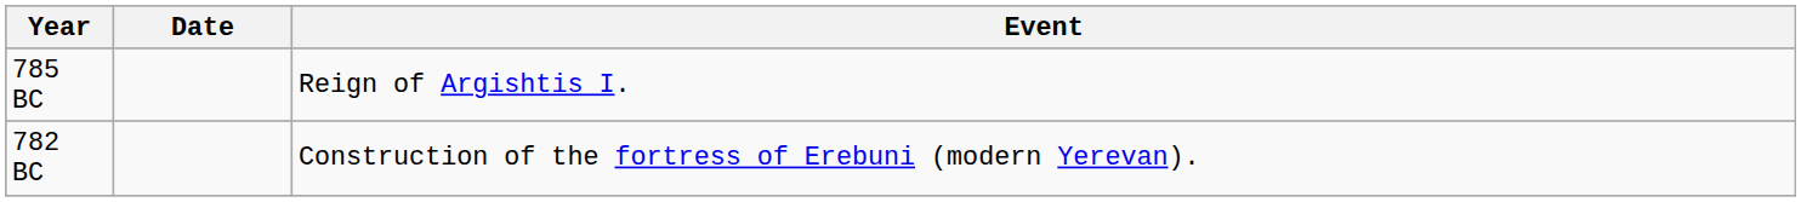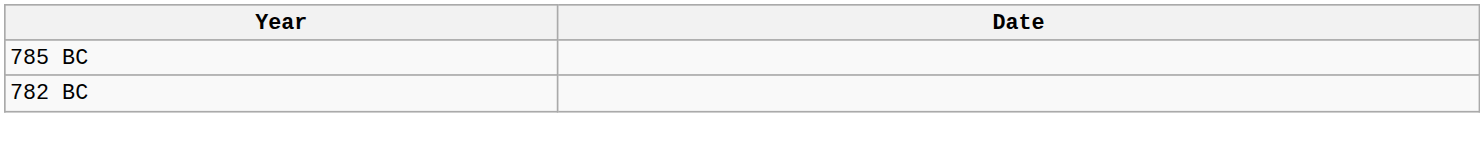- column: Event | Reign of Argishtis I. | Construction of the fortress of Erebuni (modern Yerevan).
